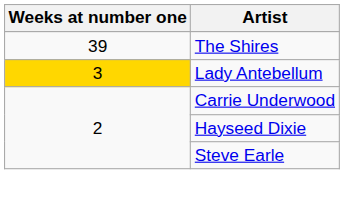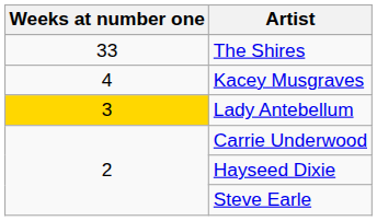The Shires | Weeks at number one: 39 -> 33
+ row: 4 | Kacey Musgraves
